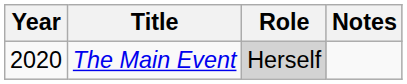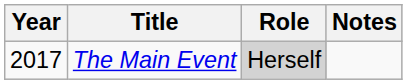The Main Event | Year: 2020 -> 2017
